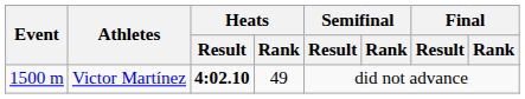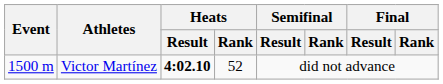Victor Martínez | Heats / Rank: 49 -> 52
